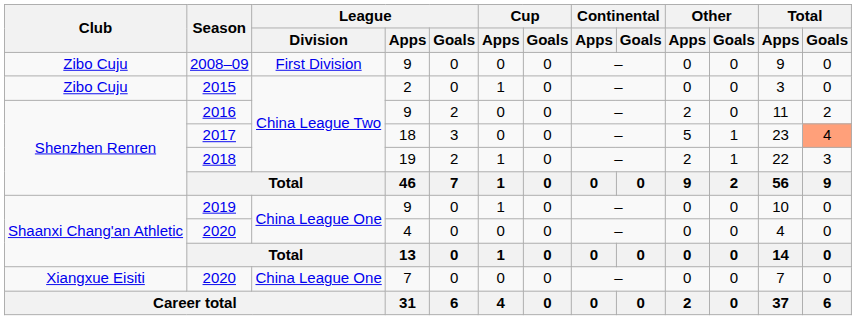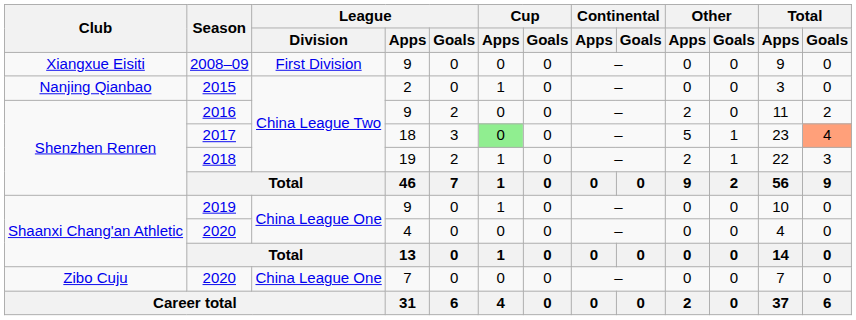2008–09 | Club: Zibo Cuju -> Xiangxue Eisiti
2015 | Club: Zibo Cuju -> Nanjing Qianbao
2017 | Cup / Apps: no background -> lightgreen background
2020 / 7 | Club: Xiangxue Eisiti -> Zibo Cuju
